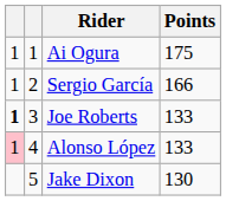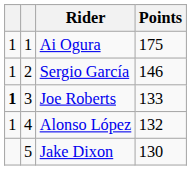Sergio García | Points: 166 -> 146
Alonso López | column 1: pink background -> no background
Alonso López | Points: 133 -> 132
